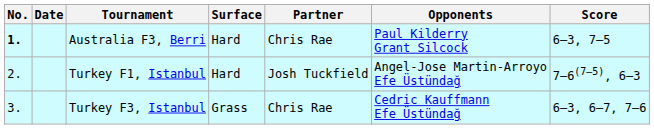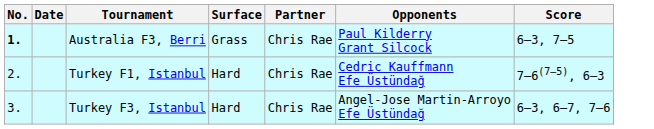Australia F3, Berri | Surface: Hard -> Grass
Turkey F1, Istanbul | Partner: Josh Tuckfield -> Chris Rae
Turkey F1, Istanbul | Opponents: Angel-Jose Martin-Arroyo Efe Üstündağ -> Cedric Kauffmann Efe Üstündağ
Turkey F3, Istanbul | Surface: Grass -> Hard
Turkey F3, Istanbul | Opponents: Cedric Kauffmann Efe Üstündağ -> Angel-Jose Martin-Arroyo Efe Üstündağ
